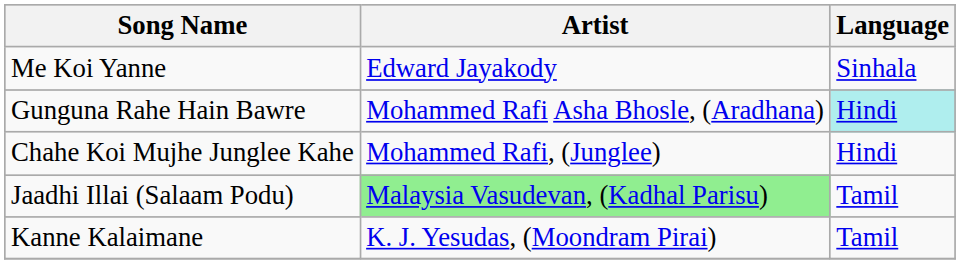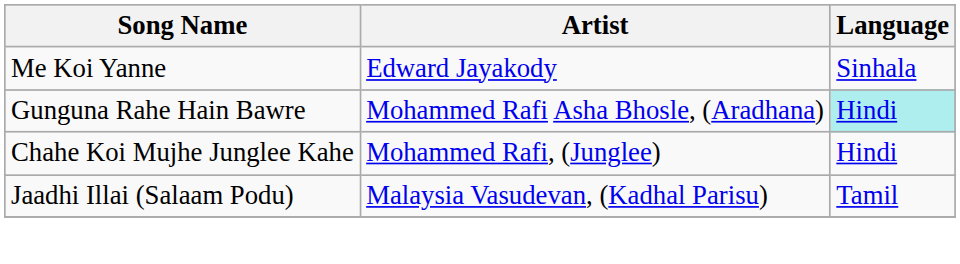Jaadhi Illai (Salaam Podu) | Artist: lightgreen background -> no background
- row: Kanne Kalaimane | K. J. Yesudas, (Moondram Pirai) | Tamil
